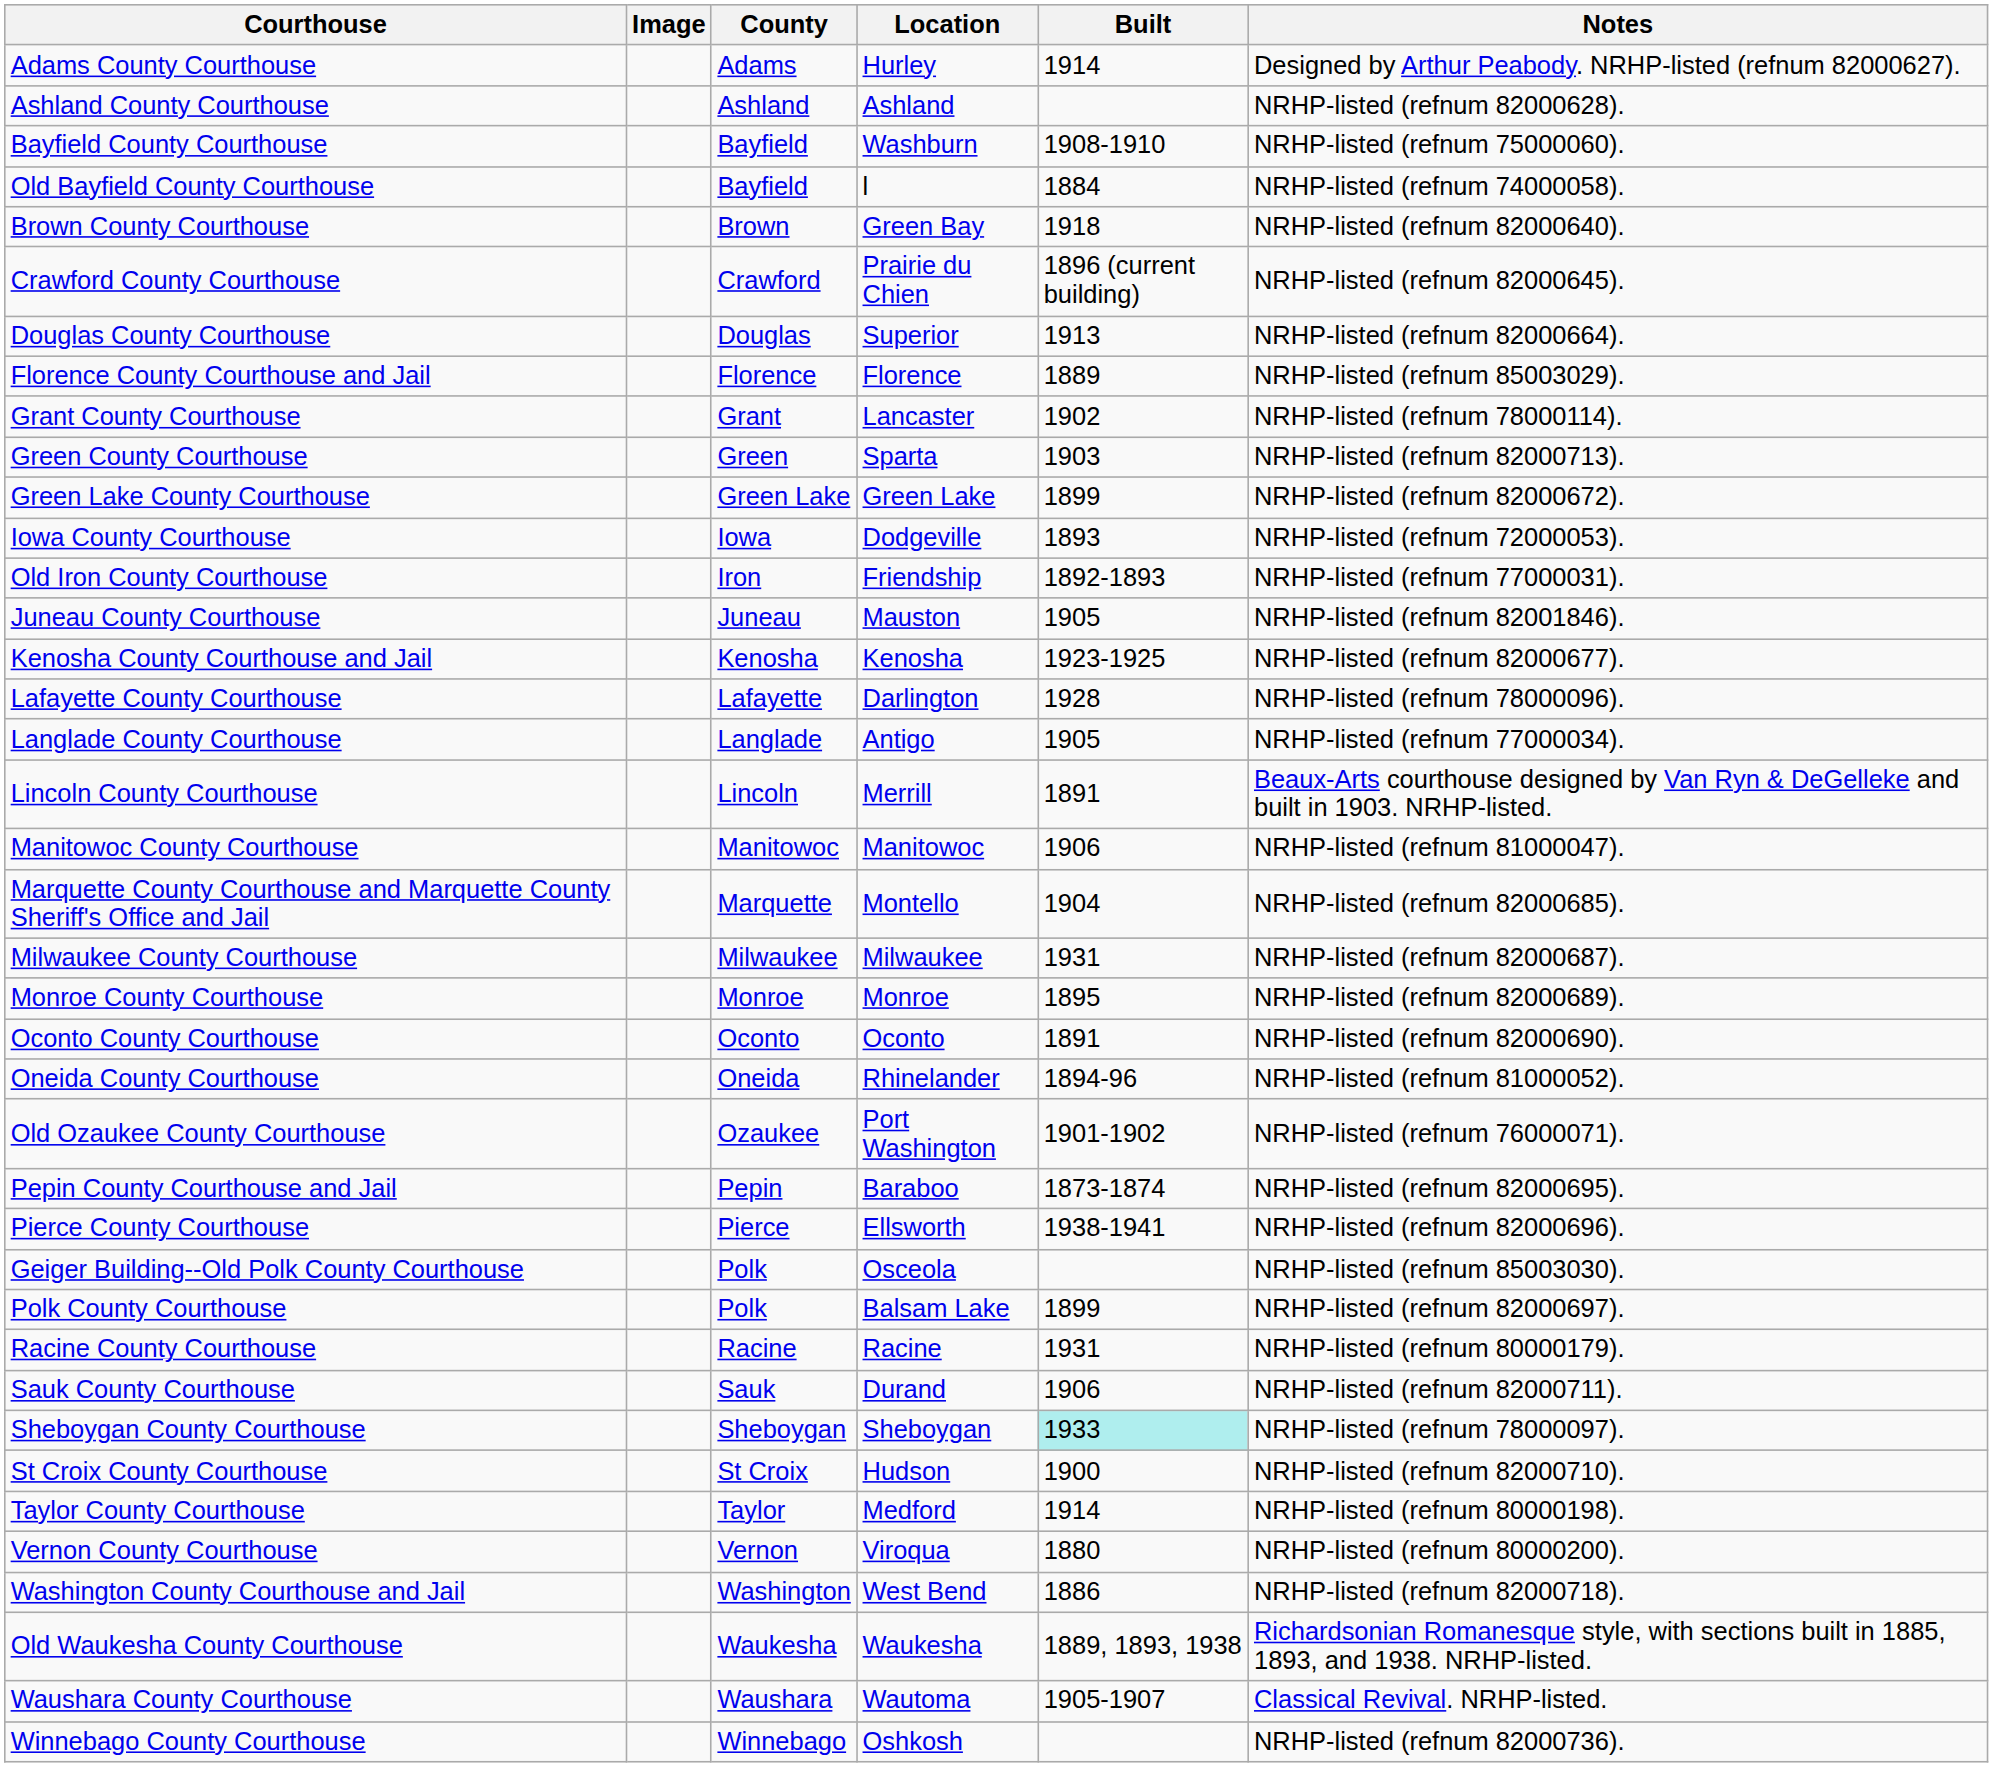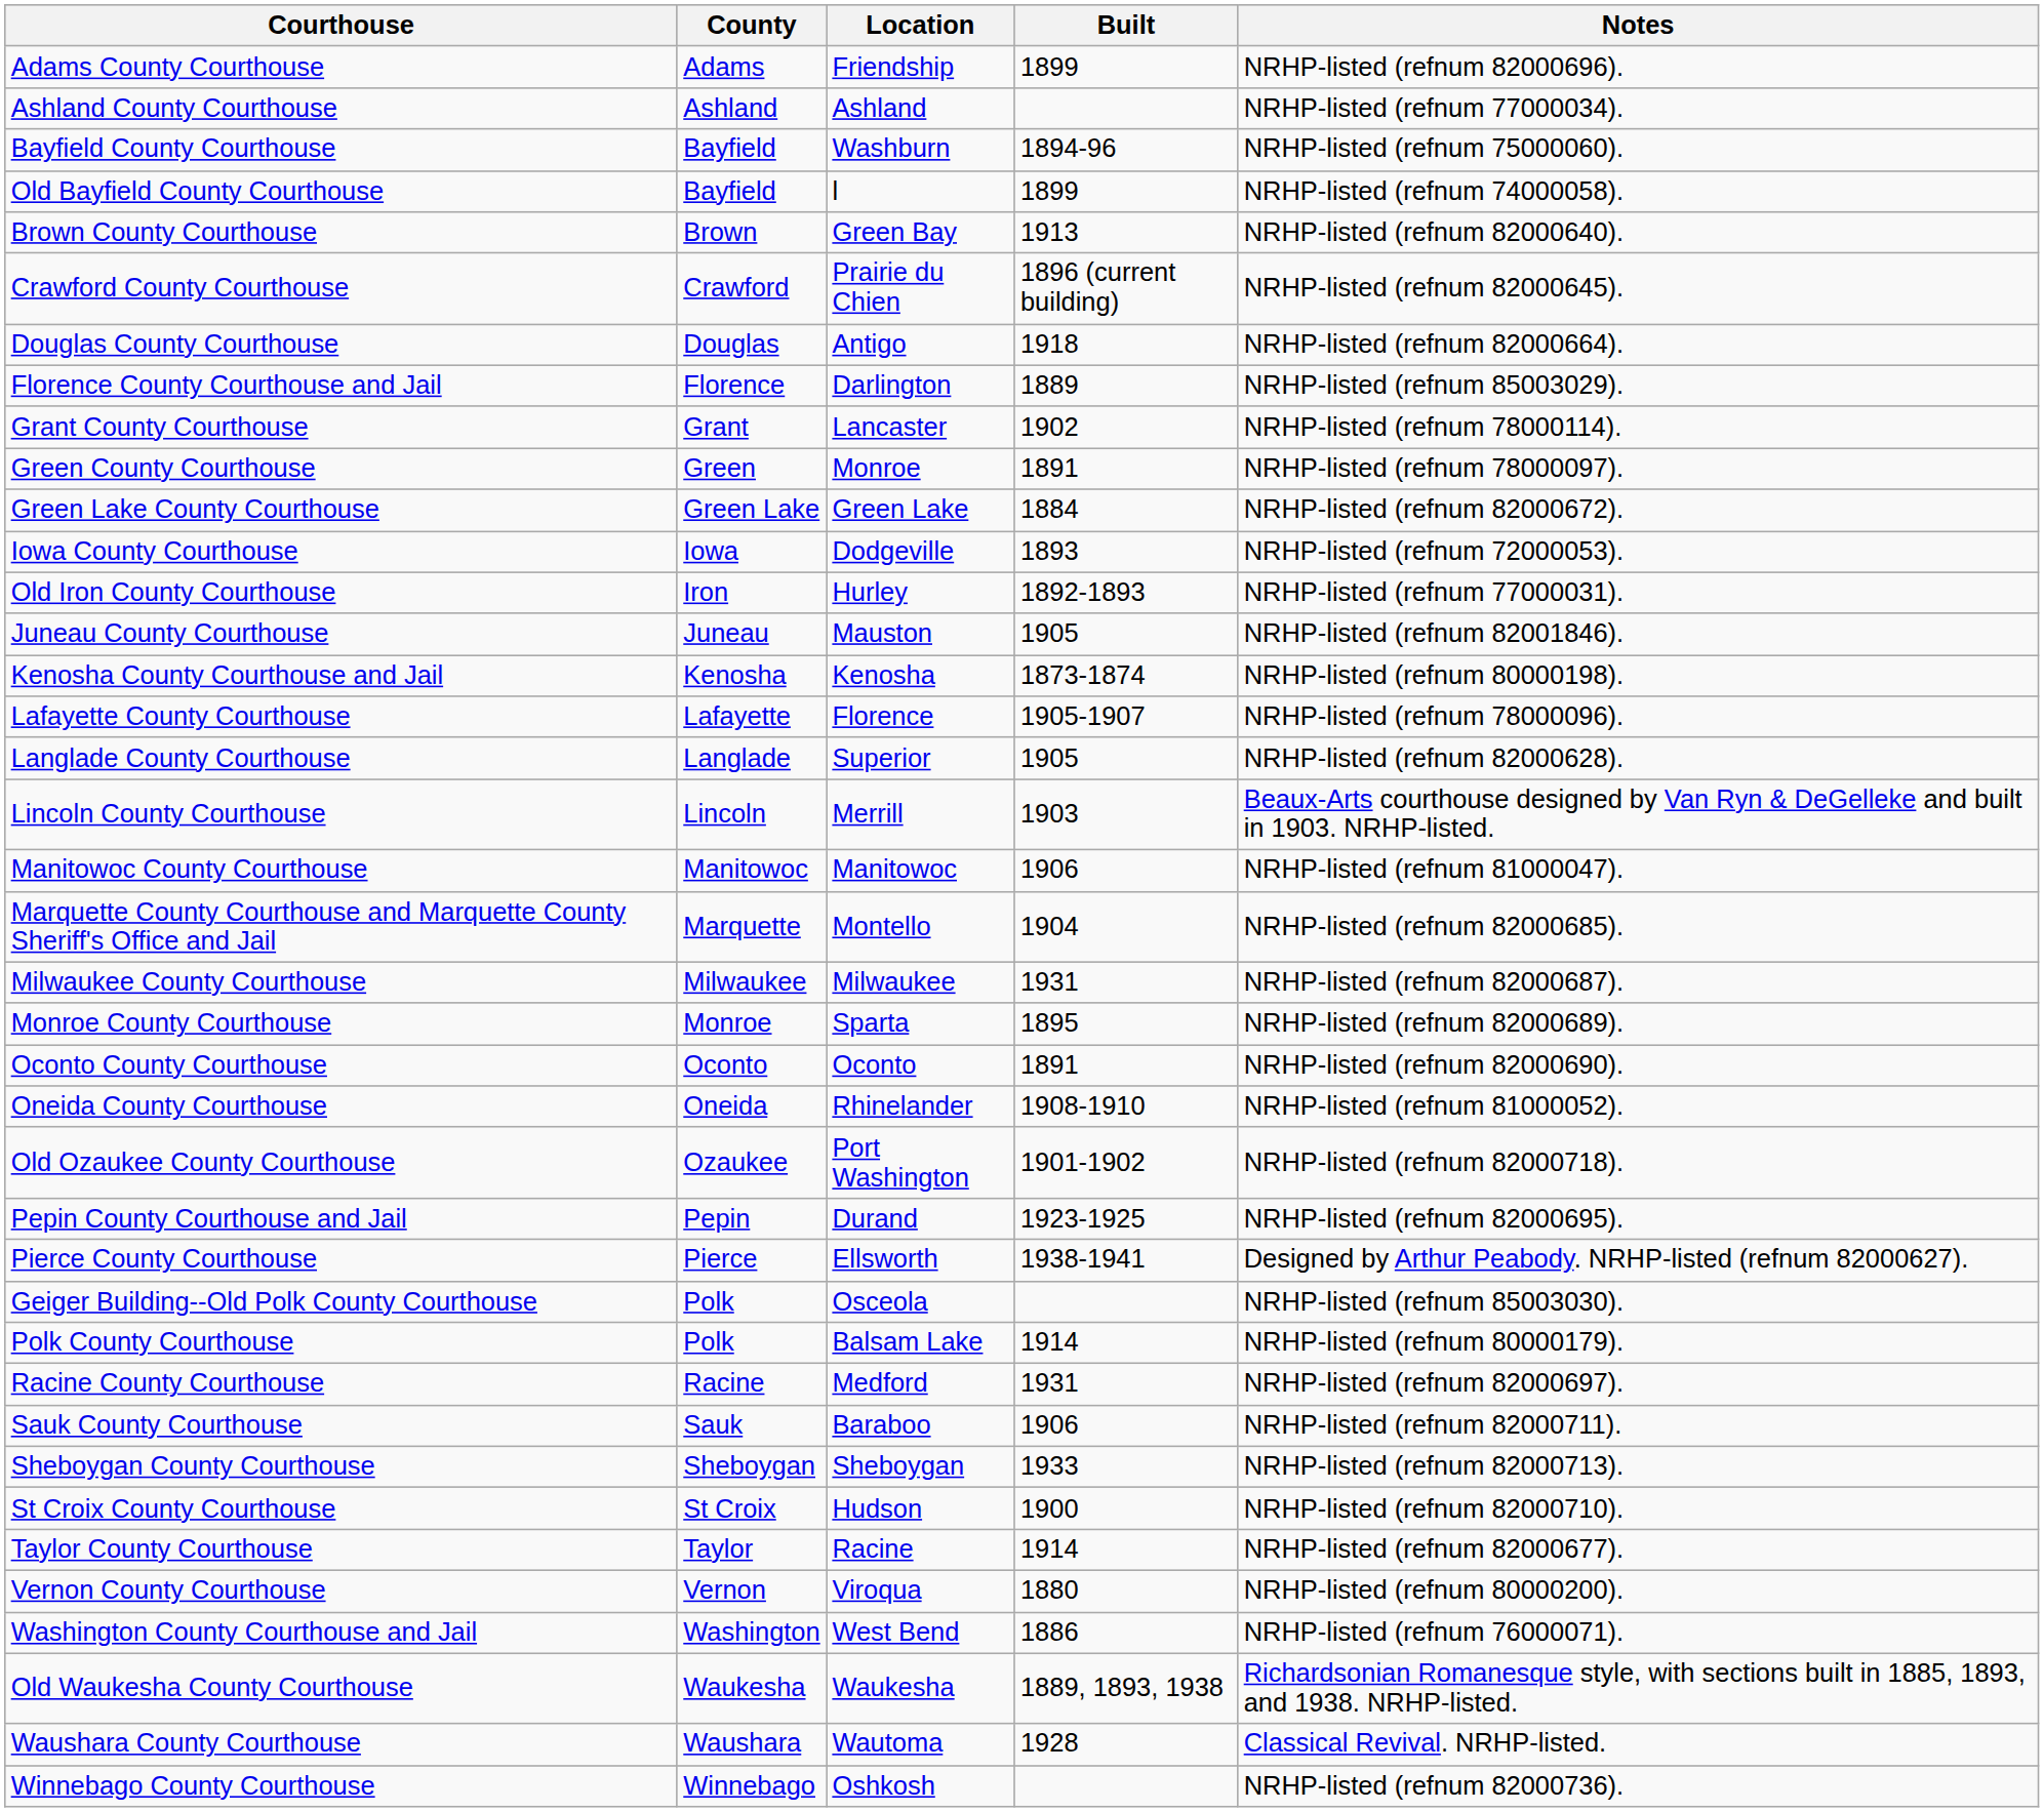- column: Image
Adams County Courthouse | Location: Hurley -> Friendship
Adams County Courthouse | Built: 1914 -> 1899
Adams County Courthouse | Notes: Designed by Arthur Peabody. NRHP-listed (refnum 82000627). -> NRHP-listed (refnum 82000696).
Ashland County Courthouse | Notes: NRHP-listed (refnum 82000628). -> NRHP-listed (refnum 77000034).
Bayfield County Courthouse | Built: 1908-1910 -> 1894-96
Old Bayfield County Courthouse | Built: 1884 -> 1899
Brown County Courthouse | Built: 1918 -> 1913
Douglas County Courthouse | Location: Superior -> Antigo
Douglas County Courthouse | Built: 1913 -> 1918
Florence County Courthouse and Jail | Location: Florence -> Darlington
Green County Courthouse | Location: Sparta -> Monroe
Green County Courthouse | Built: 1903 -> 1891
Green County Courthouse | Notes: NRHP-listed (refnum 82000713). -> NRHP-listed (refnum 78000097).
Green Lake County Courthouse | Built: 1899 -> 1884
Old Iron County Courthouse | Location: Friendship -> Hurley
Kenosha County Courthouse and Jail | Built: 1923-1925 -> 1873-1874
Kenosha County Courthouse and Jail | Notes: NRHP-listed (refnum 82000677). -> NRHP-listed (refnum 80000198).
Lafayette County Courthouse | Location: Darlington -> Florence
Lafayette County Courthouse | Built: 1928 -> 1905-1907
Langlade County Courthouse | Location: Antigo -> Superior
Langlade County Courthouse | Notes: NRHP-listed (refnum 77000034). -> NRHP-listed (refnum 82000628).
Lincoln County Courthouse | Built: 1891 -> 1903
Monroe County Courthouse | Location: Monroe -> Sparta
Oneida County Courthouse | Built: 1894-96 -> 1908-1910
Old Ozaukee County Courthouse | Notes: NRHP-listed (refnum 76000071). -> NRHP-listed (refnum 82000718).
Pepin County Courthouse and Jail | Location: Baraboo -> Durand
Pepin County Courthouse and Jail | Built: 1873-1874 -> 1923-1925
Pierce County Courthouse | Notes: NRHP-listed (refnum 82000696). -> Designed by Arthur Peabody. NRHP-listed (refnum 82000627).
Polk County Courthouse | Built: 1899 -> 1914
Polk County Courthouse | Notes: NRHP-listed (refnum 82000697). -> NRHP-listed (refnum 80000179).
Racine County Courthouse | Location: Racine -> Medford
Racine County Courthouse | Notes: NRHP-listed (refnum 80000179). -> NRHP-listed (refnum 82000697).
Sauk County Courthouse | Location: Durand -> Baraboo
Sheboygan County Courthouse | Built: paleturquoise background -> no background
Sheboygan County Courthouse | Notes: NRHP-listed (refnum 78000097). -> NRHP-listed (refnum 82000713).
Taylor County Courthouse | Location: Medford -> Racine
Taylor County Courthouse | Notes: NRHP-listed (refnum 80000198). -> NRHP-listed (refnum 82000677).
Washington County Courthouse and Jail | Notes: NRHP-listed (refnum 82000718). -> NRHP-listed (refnum 76000071).
Waushara County Courthouse | Built: 1905-1907 -> 1928
